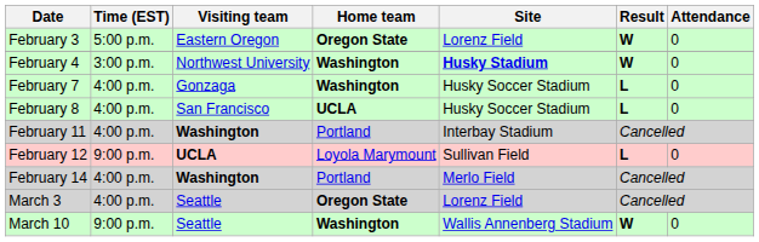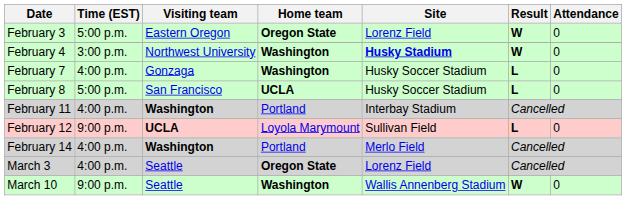February 8 | Time (EST): 4:00 p.m. -> 5:00 p.m.
